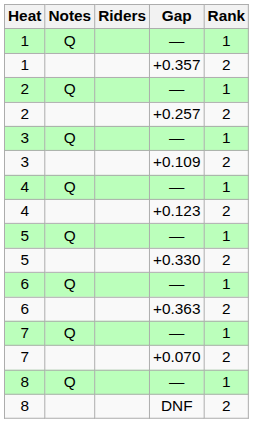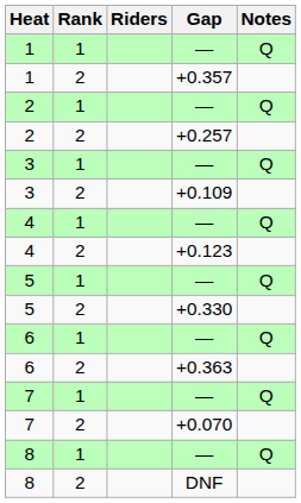columns swapped: Rank <-> Notes
